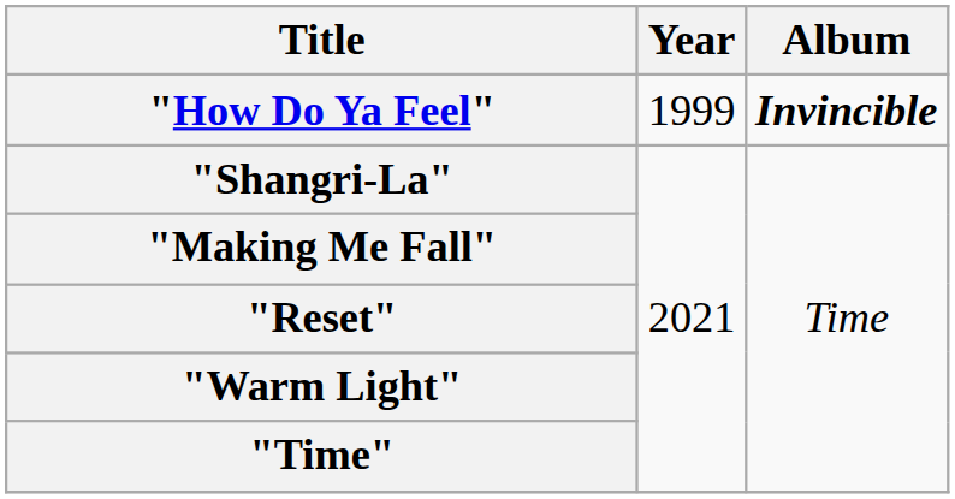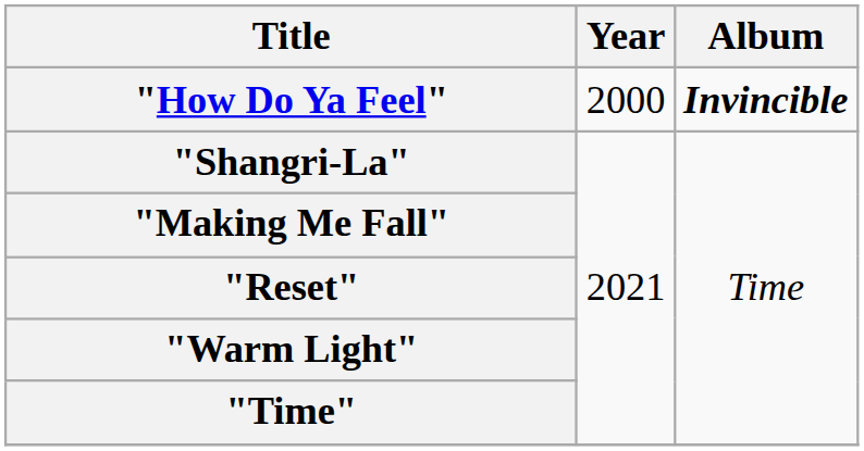"How Do Ya Feel" | Year: 1999 -> 2000
